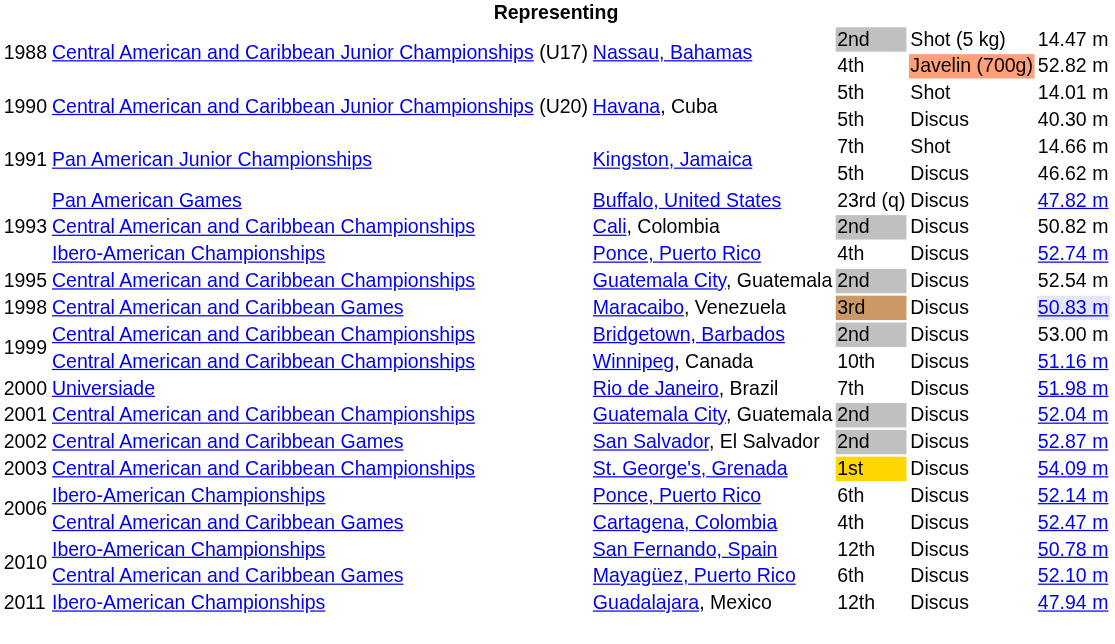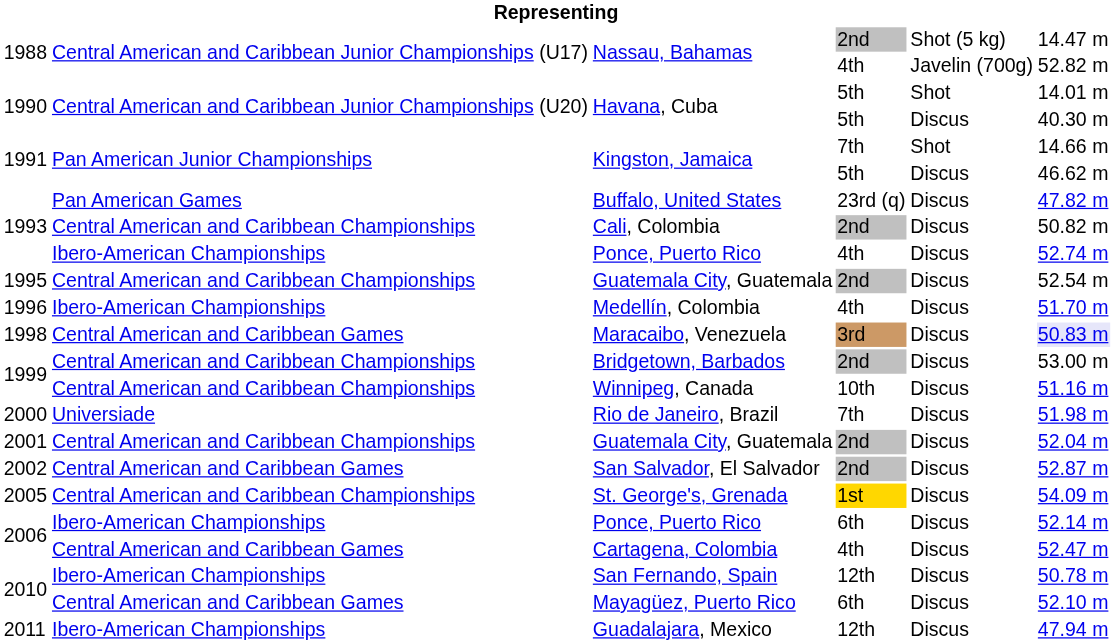Nassau, Bahamas / 4th | column 5: lightsalmon background -> no background
+ row: 1996 | Ibero-American Championships | Medellín, Colombia | 4th | Discus | 51.70 m
St. George's, Grenada | column 1: 2003 -> 2005
